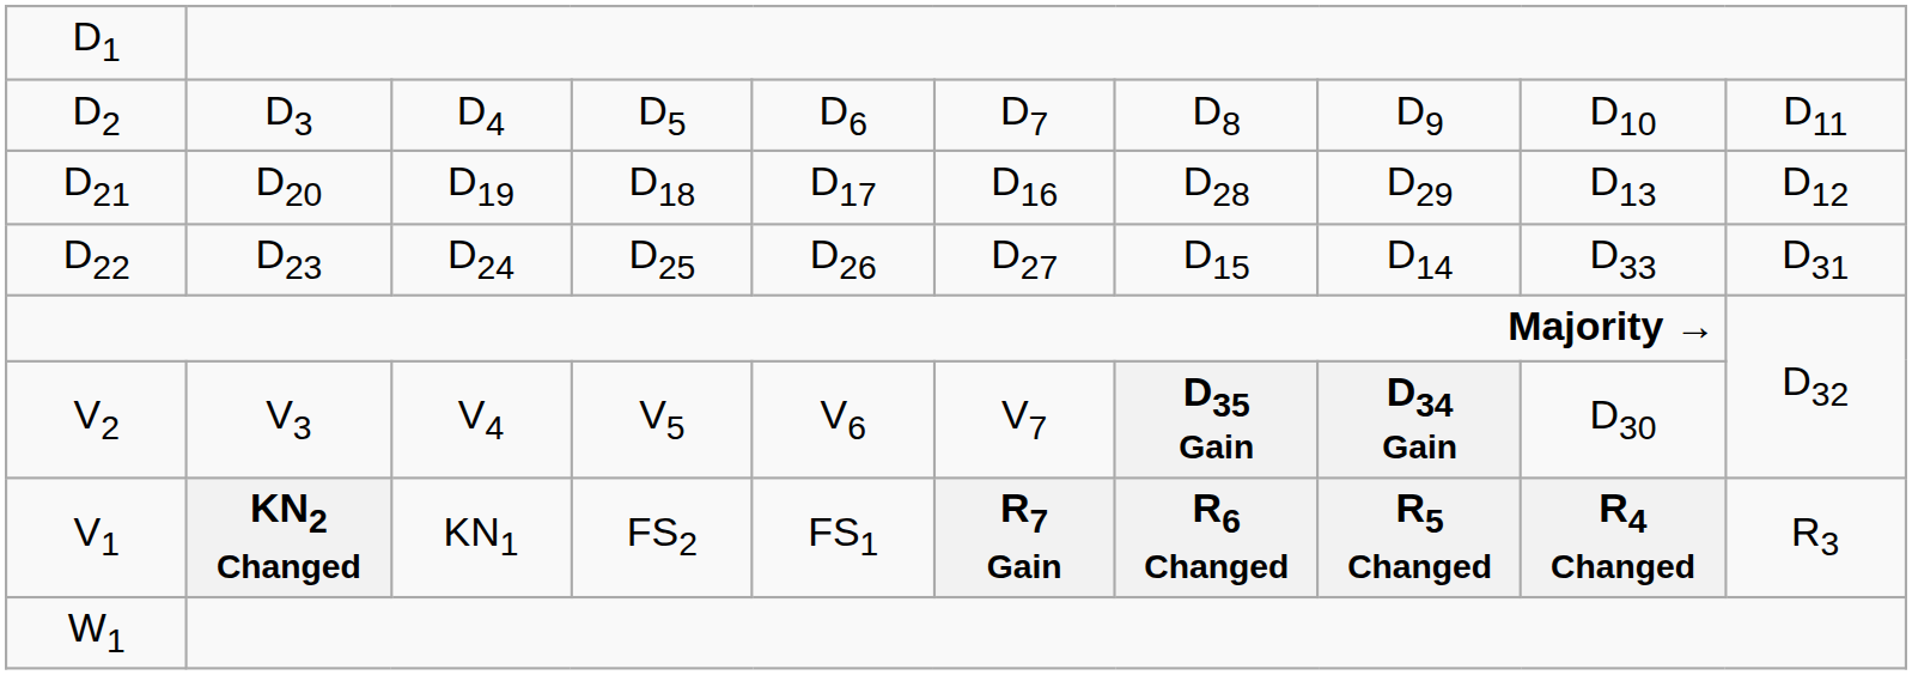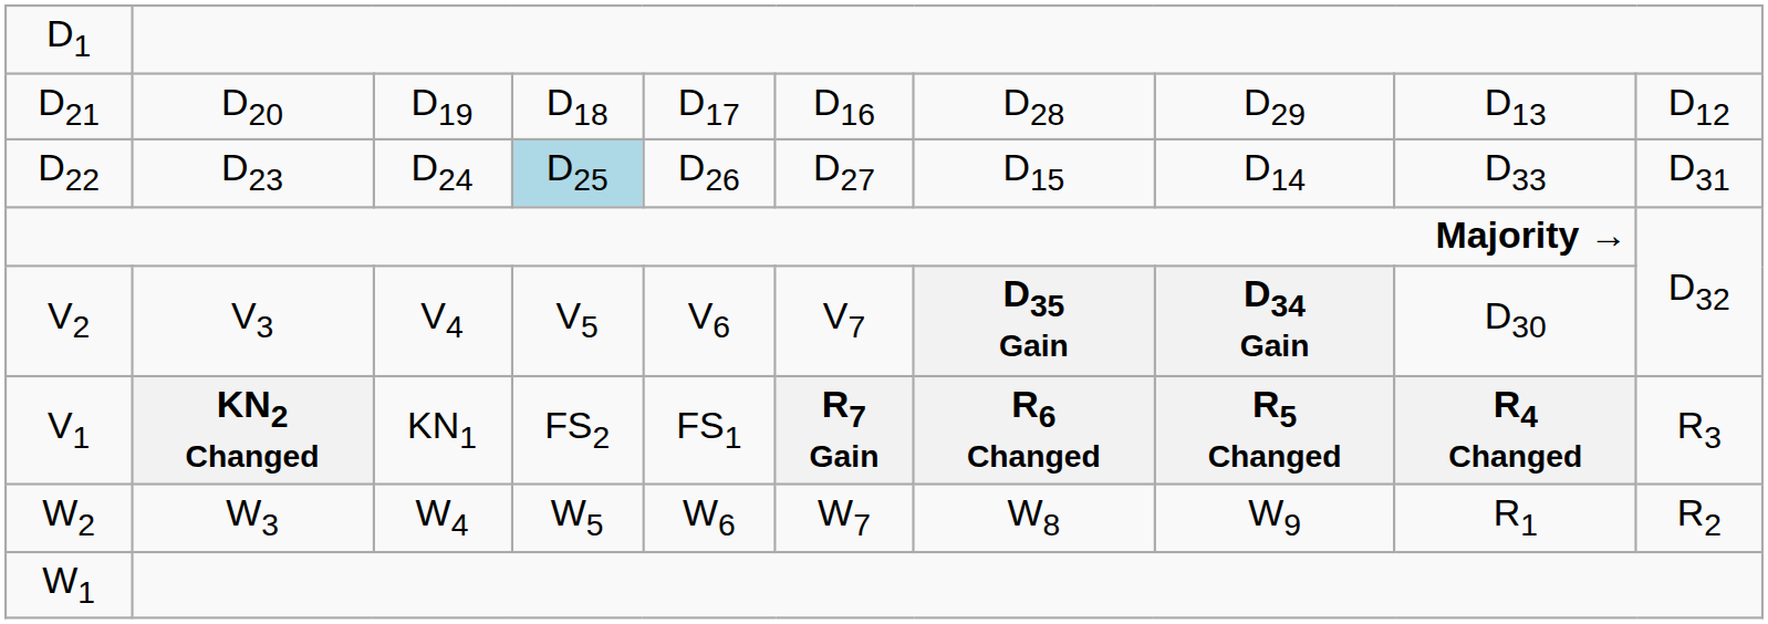- row: D2 | D3 | D4 | D5 | D6 | D7 | D8 | D9 | D10 | D11
D22 | column 4: no background -> lightblue background
+ row: W2 | W3 | W4 | W5 | W6 | W7 | W8 | W9 | R1 | R2
